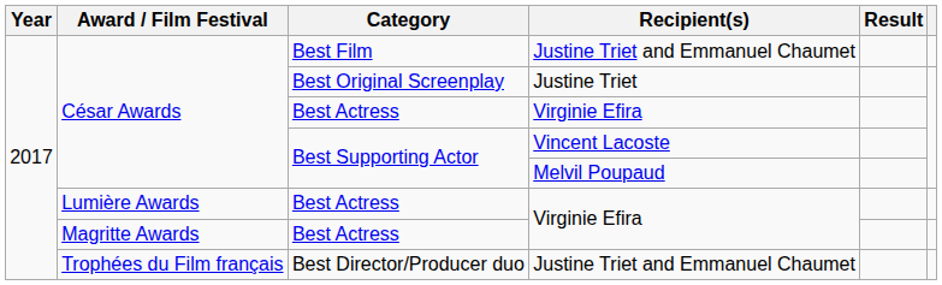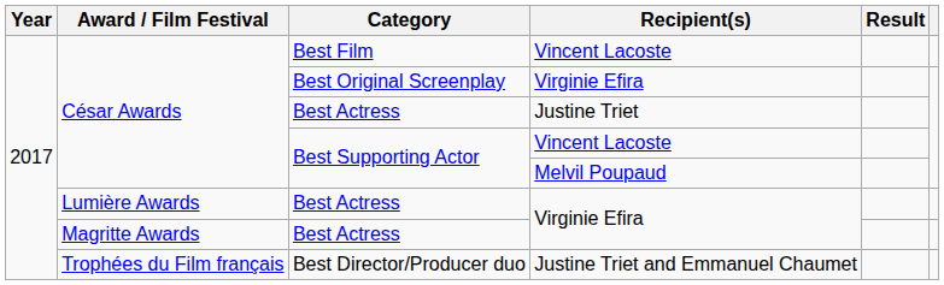Best Film | Recipient(s): Justine Triet and Emmanuel Chaumet -> Vincent Lacoste
Best Original Screenplay | Recipient(s): Justine Triet -> Virginie Efira
César Awards / Best Actress | Recipient(s): Virginie Efira -> Justine Triet
